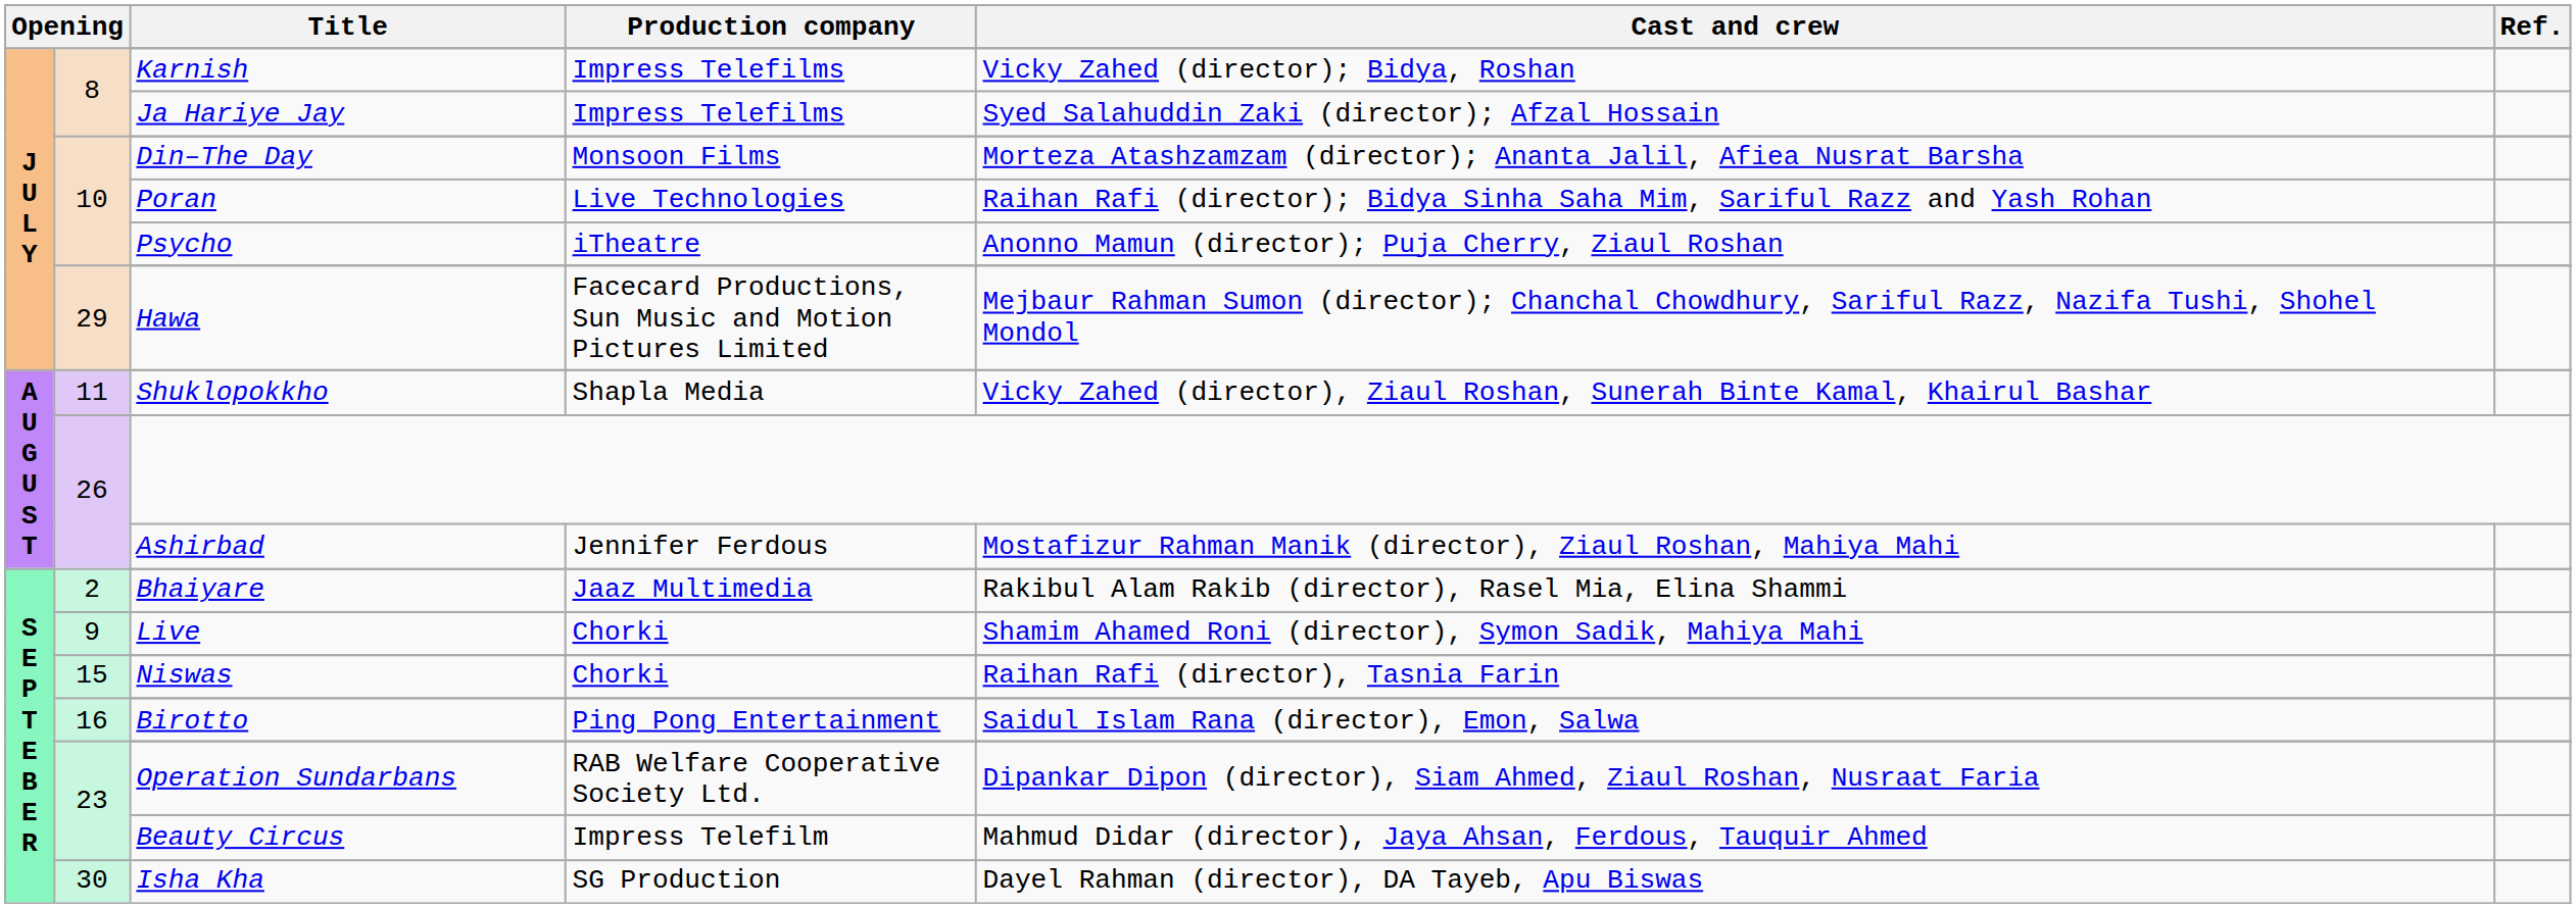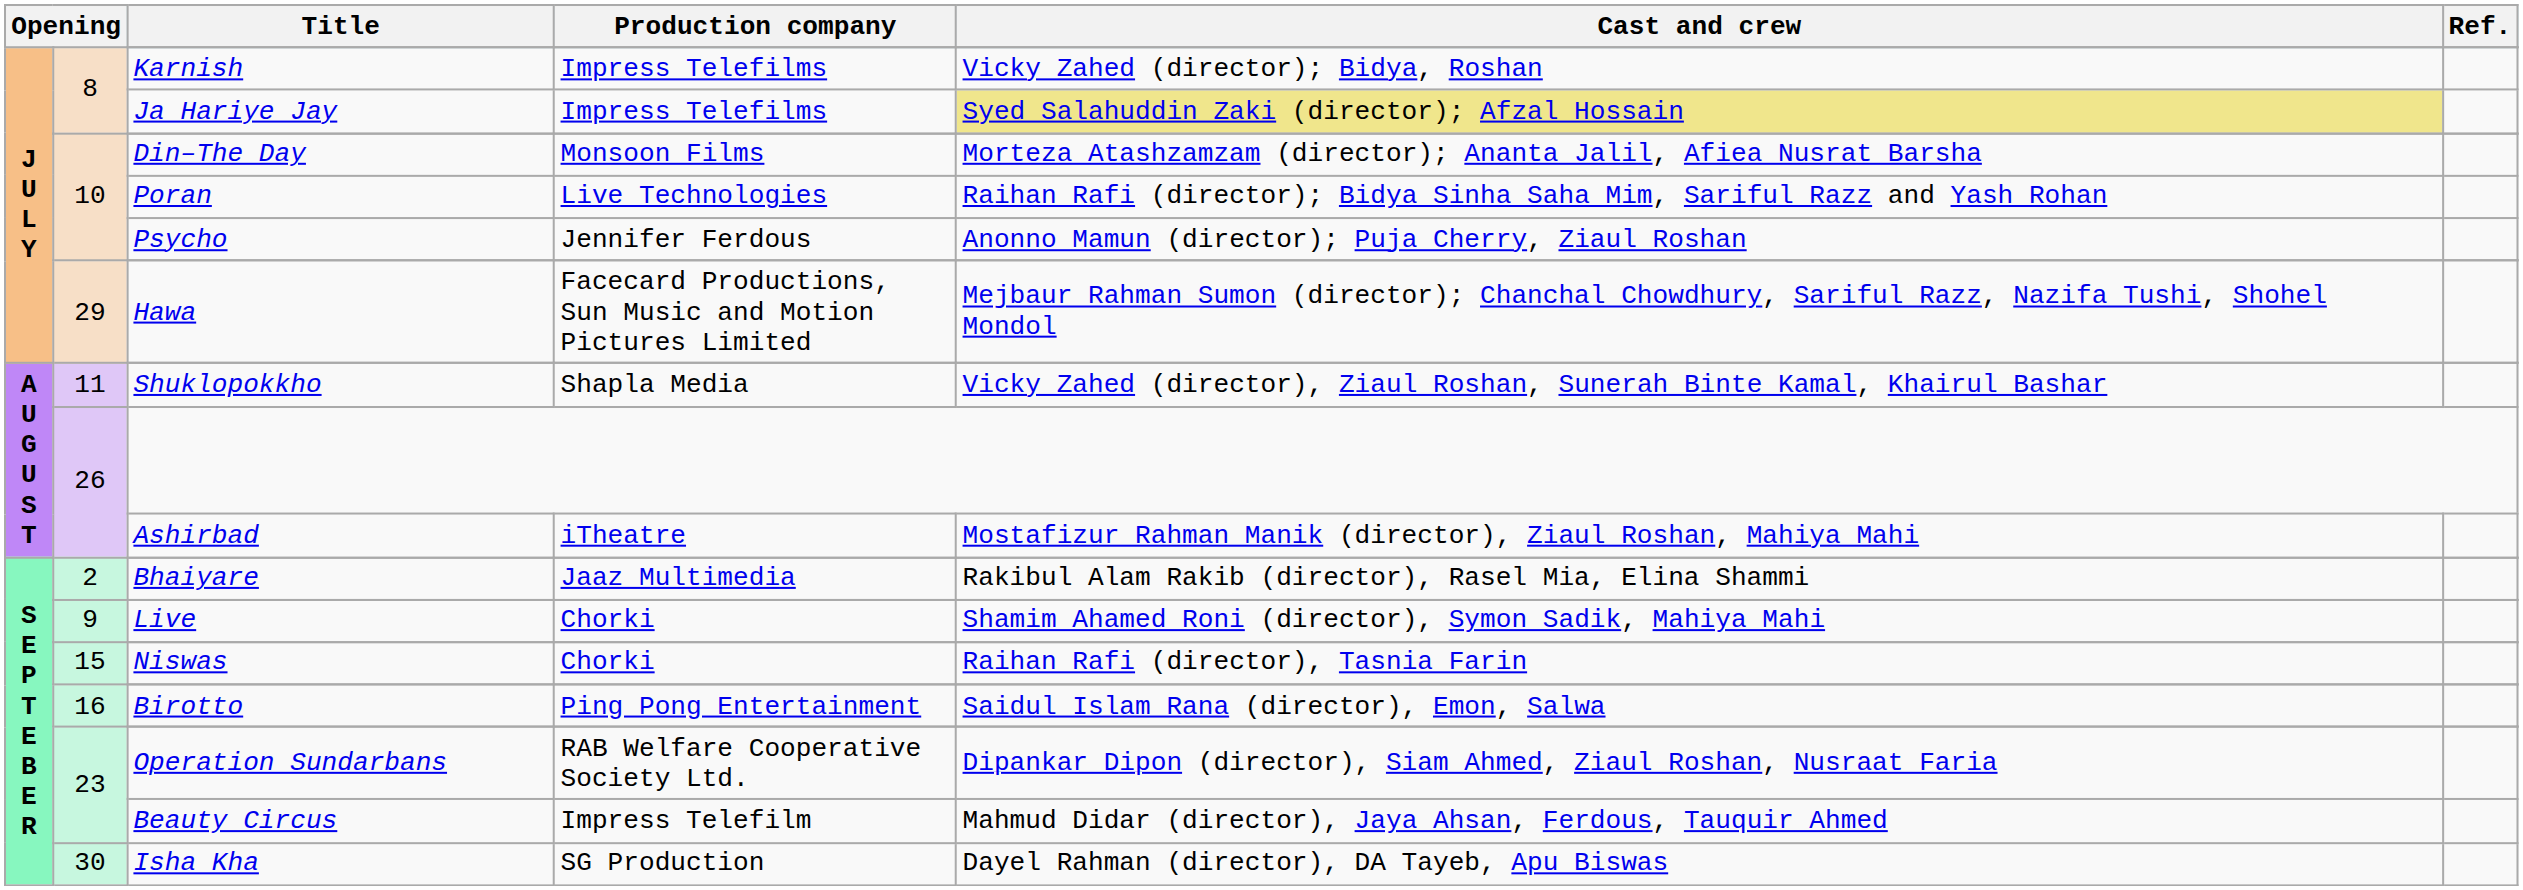Ja Hariye Jay | Cast and crew: no background -> khaki background
Psycho | Production company: iTheatre -> Jennifer Ferdous
Ashirbad | Production company: Jennifer Ferdous -> iTheatre
